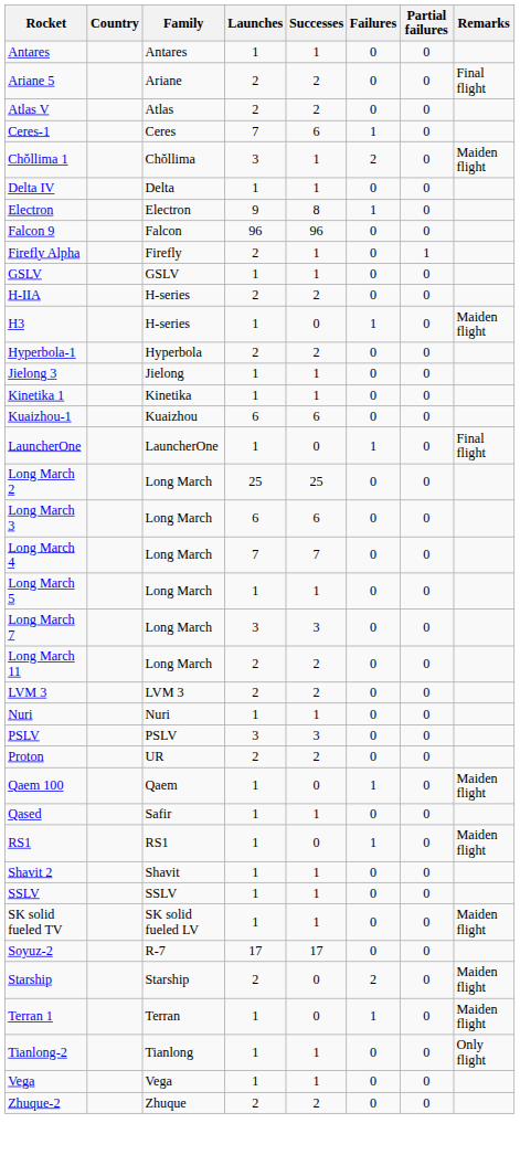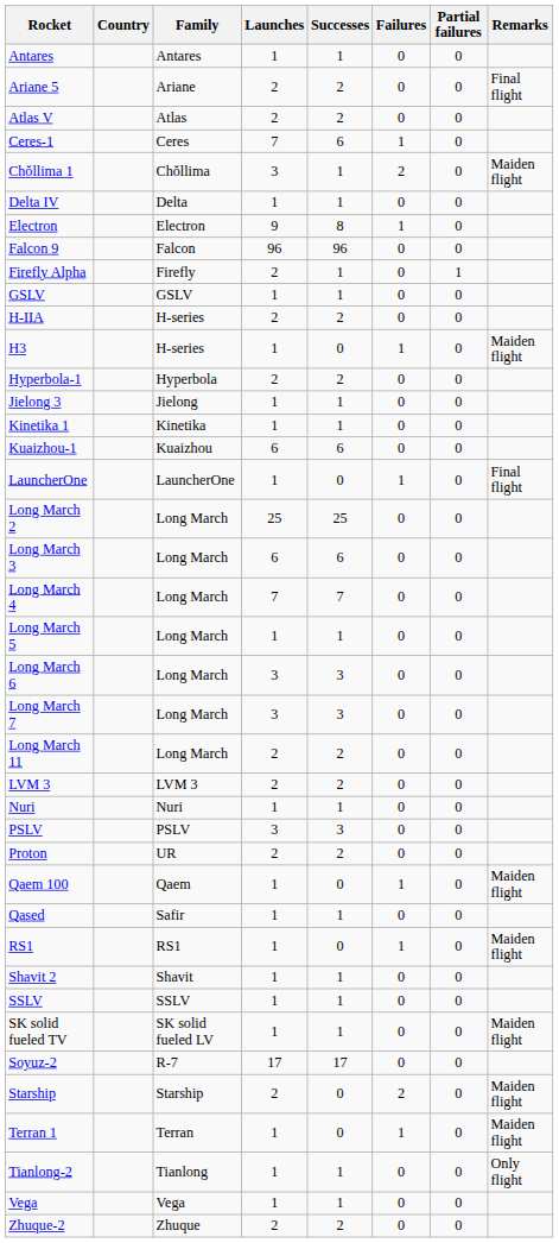+ row: Long March 6 | Long March | 3 | 3 | 0 | 0
